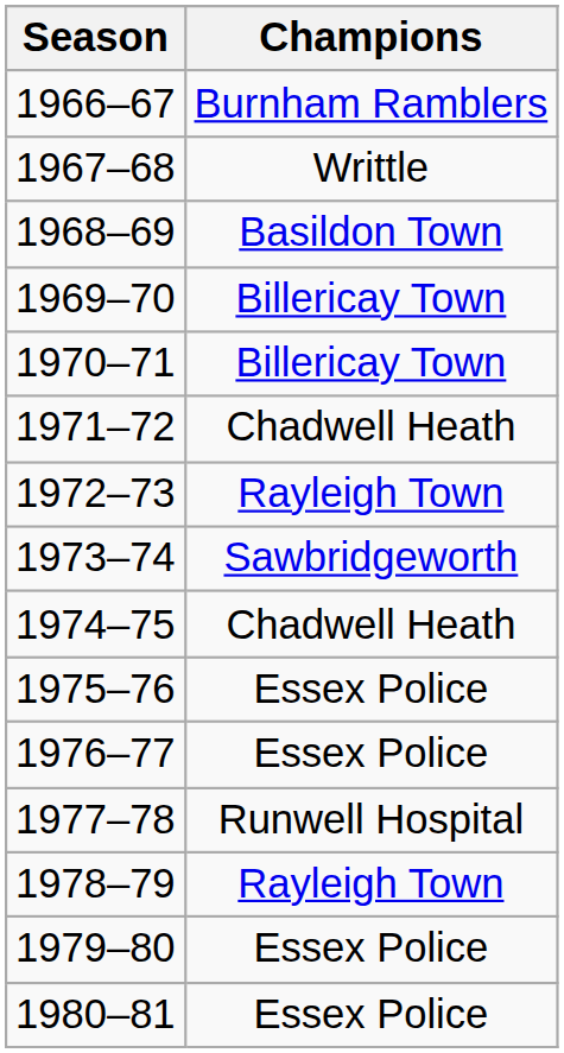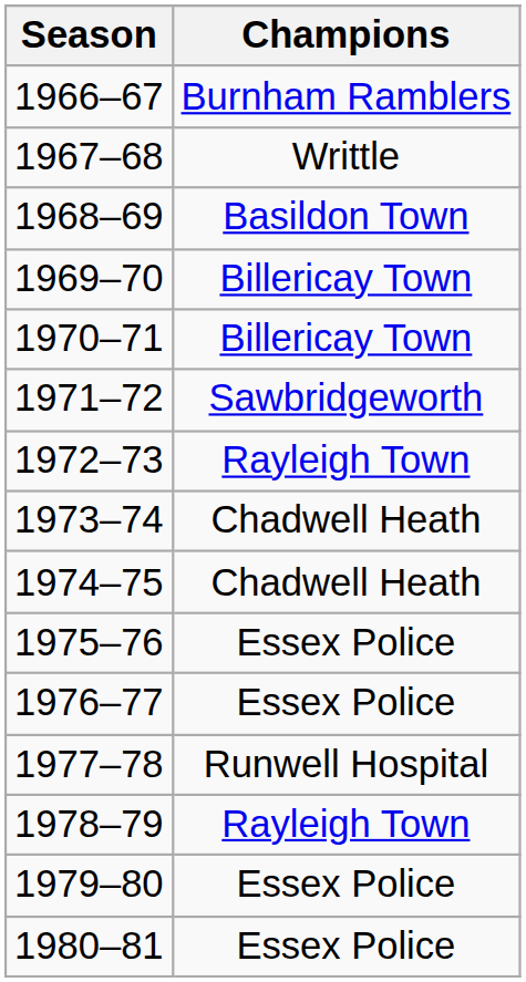1971–72 | Champions: Chadwell Heath -> Sawbridgeworth
1973–74 | Champions: Sawbridgeworth -> Chadwell Heath
